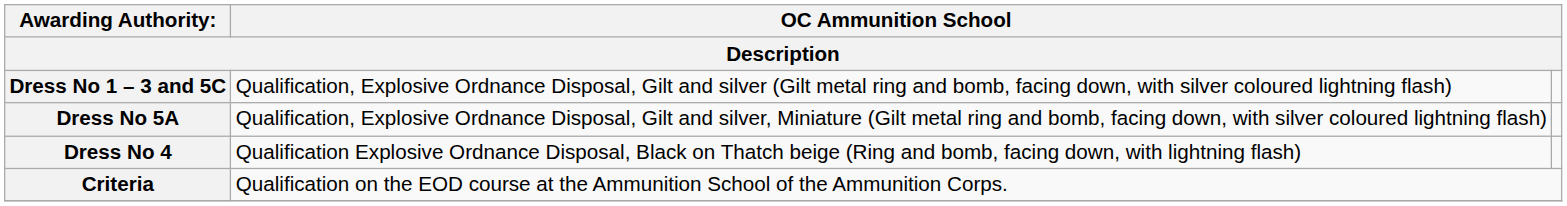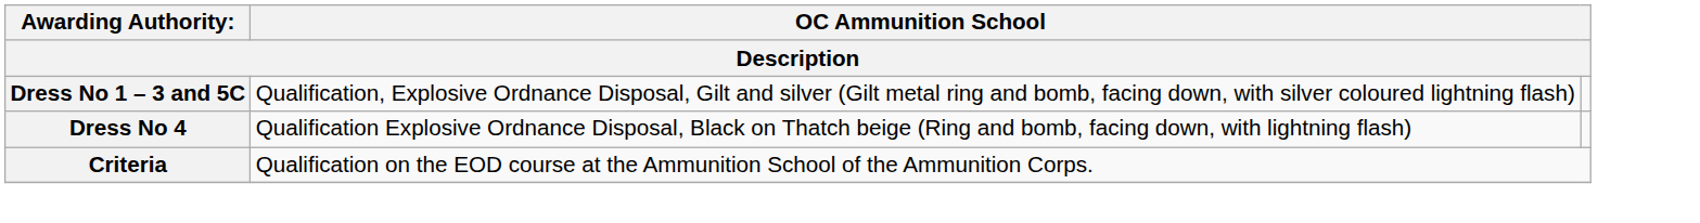- row: Dress No 5A | Qualification, Explosive Ordnance Disposal, Gilt and silver, Miniature (Gilt metal ring and bomb, facing down, with silver coloured lightning flash)
